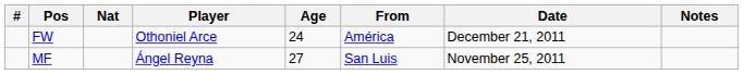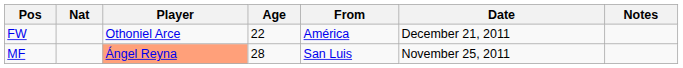- column: #
FW | Age: 24 -> 22
MF | Player: no background -> lightsalmon background
MF | Age: 27 -> 28
